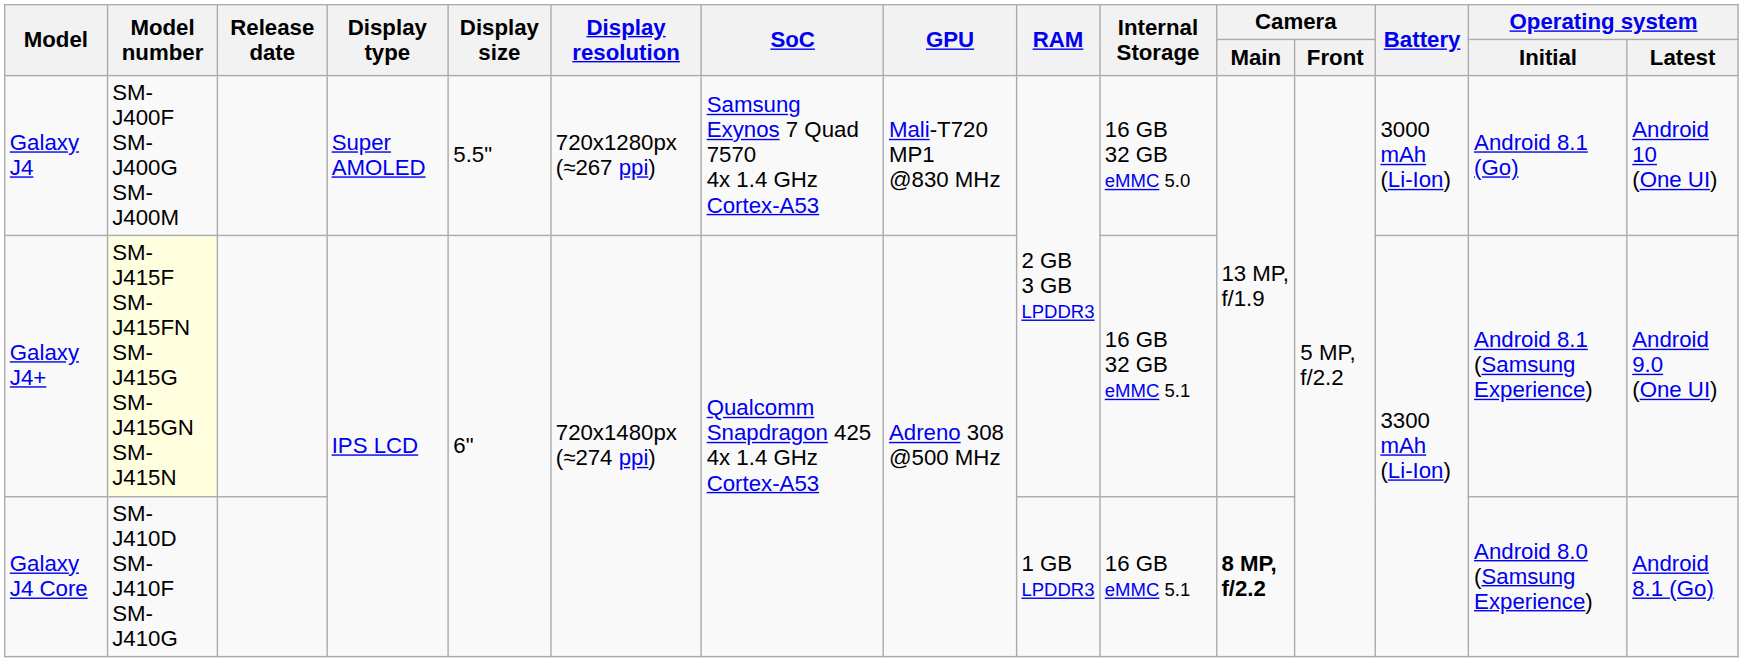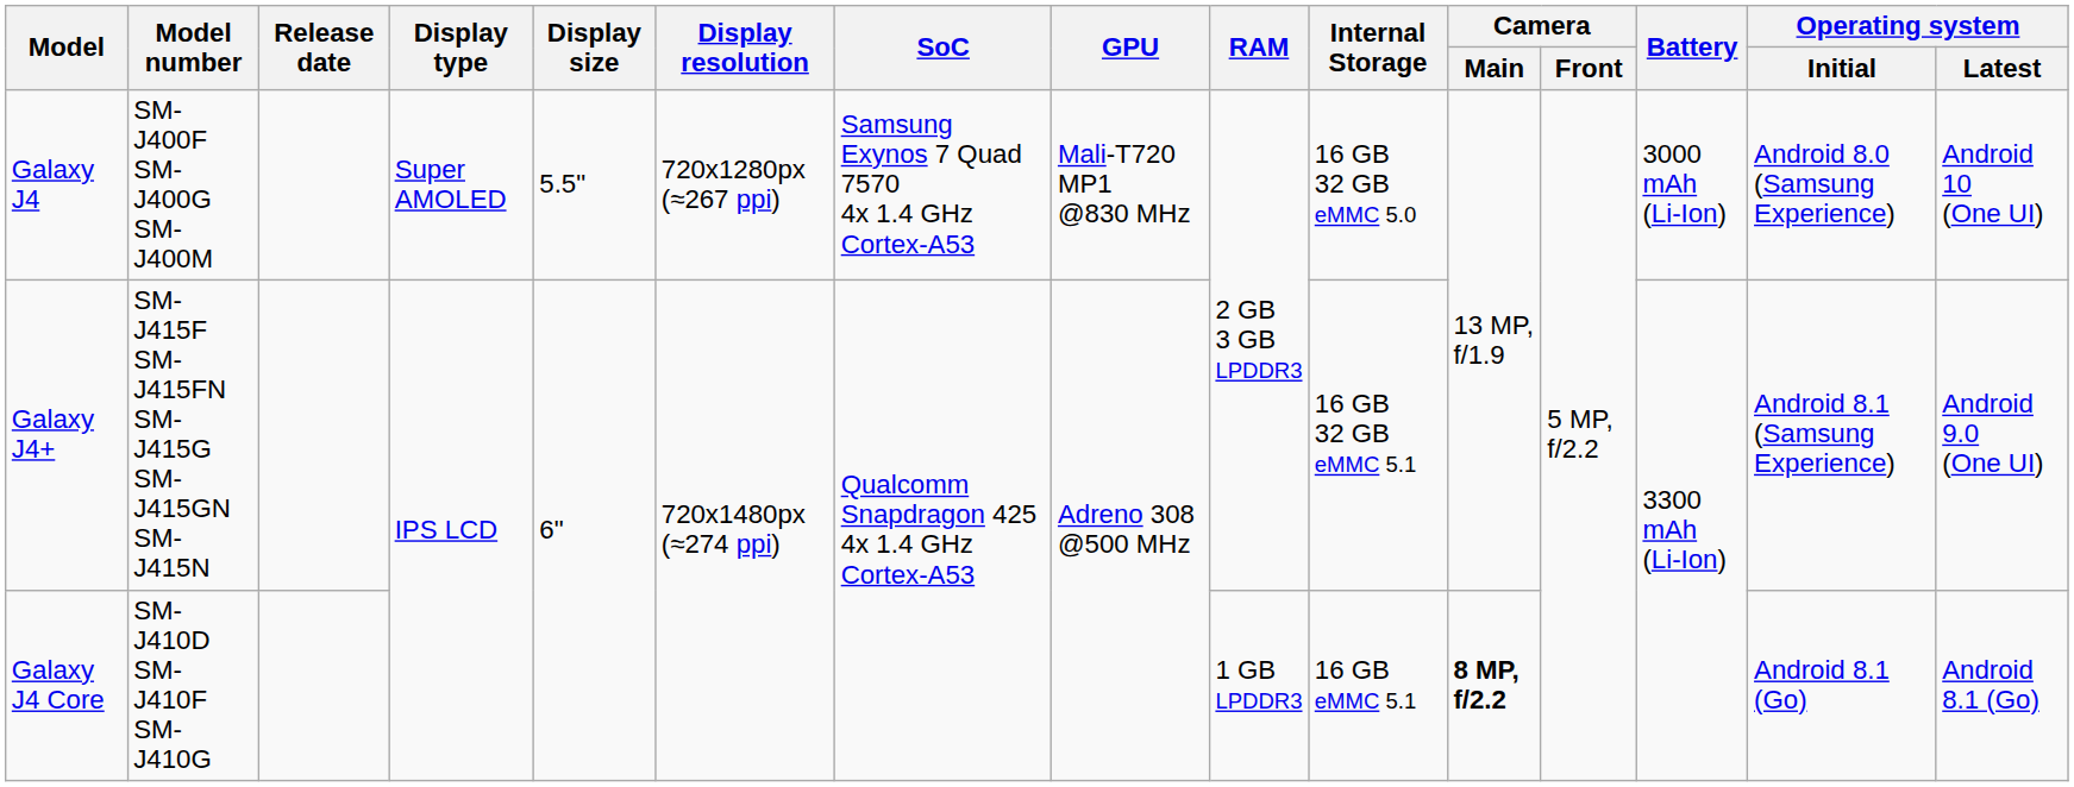Galaxy J4 | Operating system / Initial: Android 8.1 (Go) -> Android 8.0 (Samsung Experience)
Galaxy J4+ | Model number: lightyellow background -> no background
Galaxy J4 Core | Operating system / Initial: Android 8.0 (Samsung Experience) -> Android 8.1 (Go)
